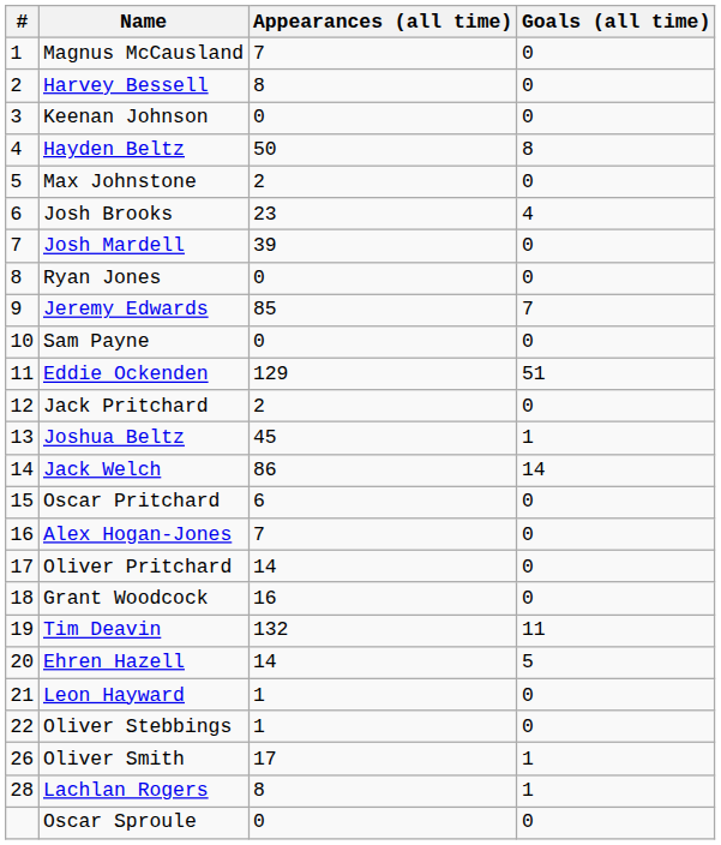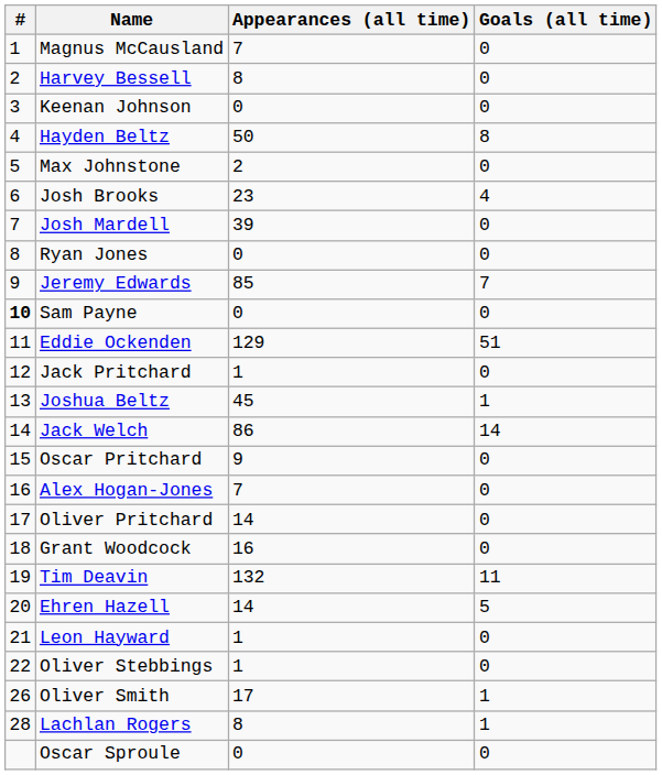Sam Payne | #: normal -> bold
Jack Pritchard | Appearances (all time): 2 -> 1
Oscar Pritchard | Appearances (all time): 6 -> 9
